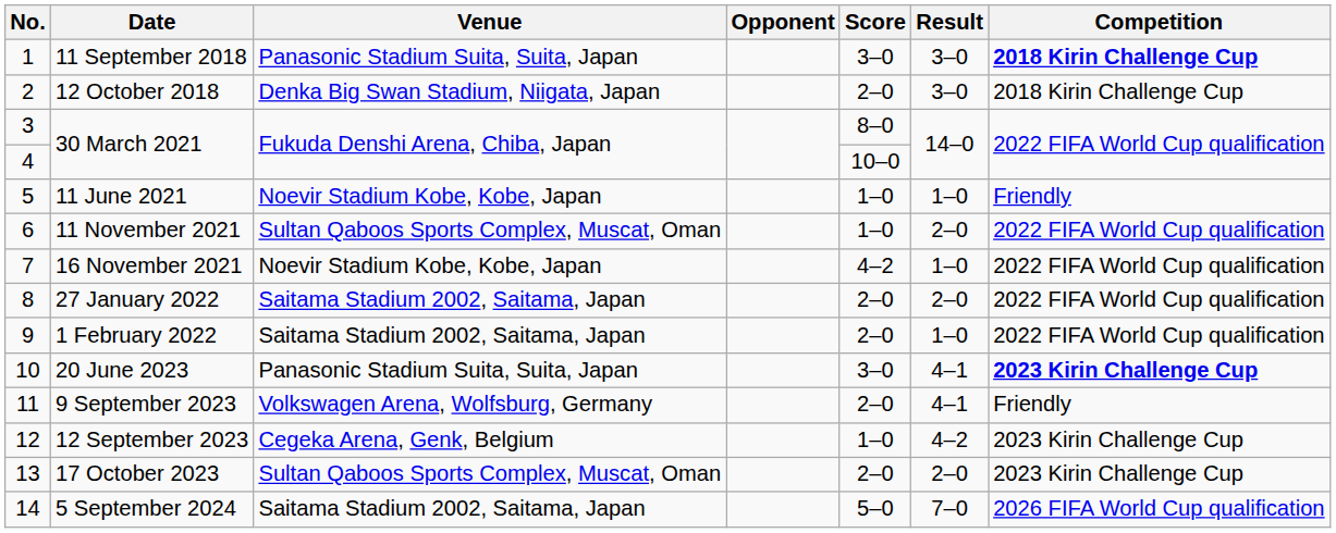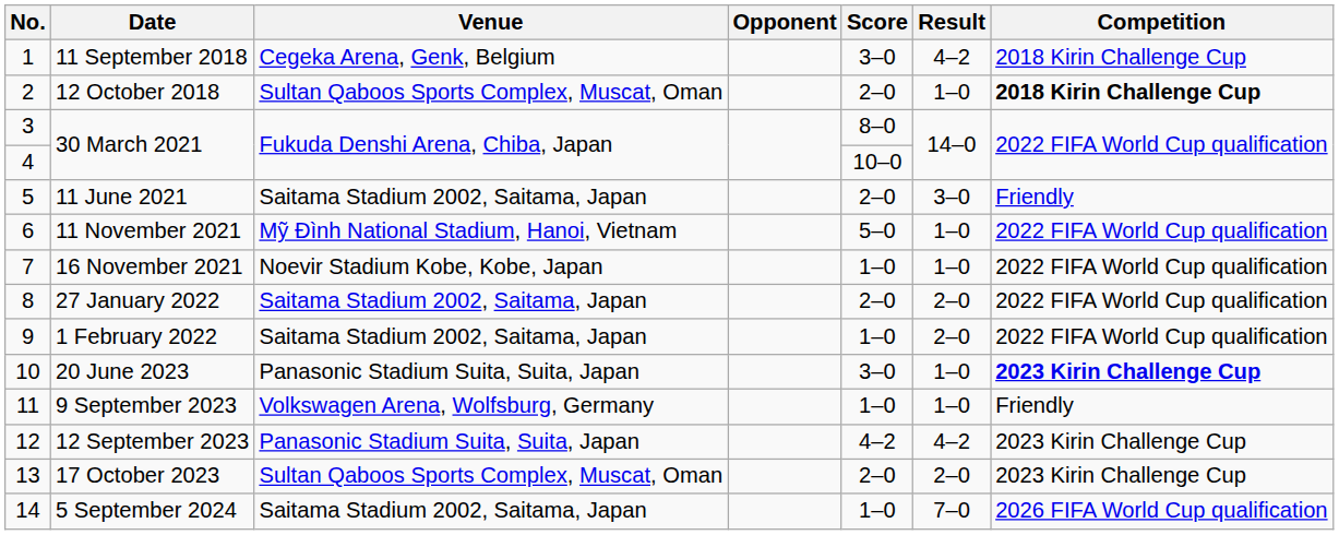11 September 2018 | Venue: Panasonic Stadium Suita, Suita, Japan -> Cegeka Arena, Genk, Belgium
11 September 2018 | Result: 3–0 -> 4–2
11 September 2018 | Competition: bold -> normal
12 October 2018 | Venue: Denka Big Swan Stadium, Niigata, Japan -> Sultan Qaboos Sports Complex, Muscat, Oman
12 October 2018 | Result: 3–0 -> 1–0
12 October 2018 | Competition: normal -> bold
11 June 2021 | Venue: Noevir Stadium Kobe, Kobe, Japan -> Saitama Stadium 2002, Saitama, Japan
11 June 2021 | Score: 1–0 -> 2–0
11 June 2021 | Result: 1–0 -> 3–0
11 November 2021 | Venue: Sultan Qaboos Sports Complex, Muscat, Oman -> Mỹ Đình National Stadium, Hanoi, Vietnam
11 November 2021 | Score: 1–0 -> 5–0
11 November 2021 | Result: 2–0 -> 1–0
16 November 2021 | Score: 4–2 -> 1–0
1 February 2022 | Score: 2–0 -> 1–0
1 February 2022 | Result: 1–0 -> 2–0
20 June 2023 | Result: 4–1 -> 1–0
9 September 2023 | Score: 2–0 -> 1–0
9 September 2023 | Result: 4–1 -> 1–0
12 September 2023 | Venue: Cegeka Arena, Genk, Belgium -> Panasonic Stadium Suita, Suita, Japan
12 September 2023 | Score: 1–0 -> 4–2
5 September 2024 | Score: 5–0 -> 1–0
